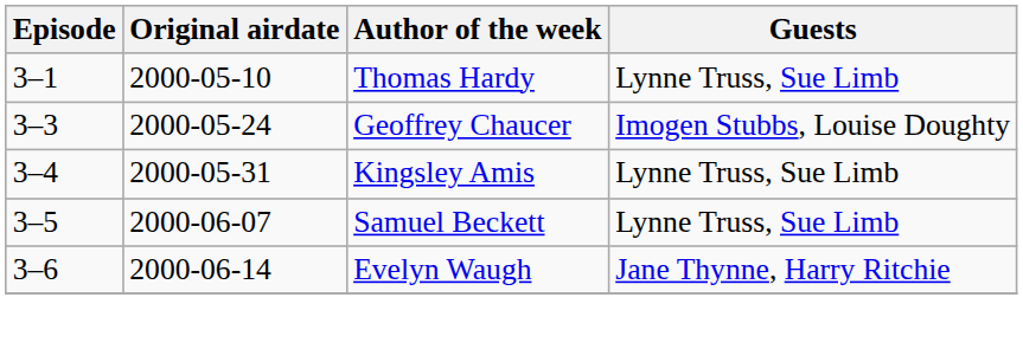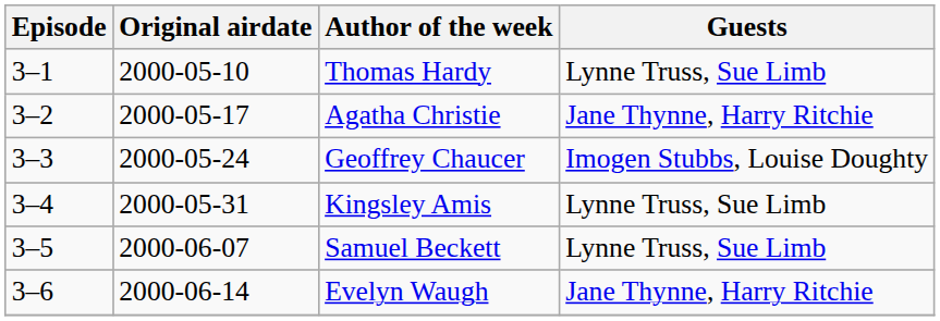+ row: 3–2 | 2000-05-17 | Agatha Christie | Jane Thynne, Harry Ritchie
